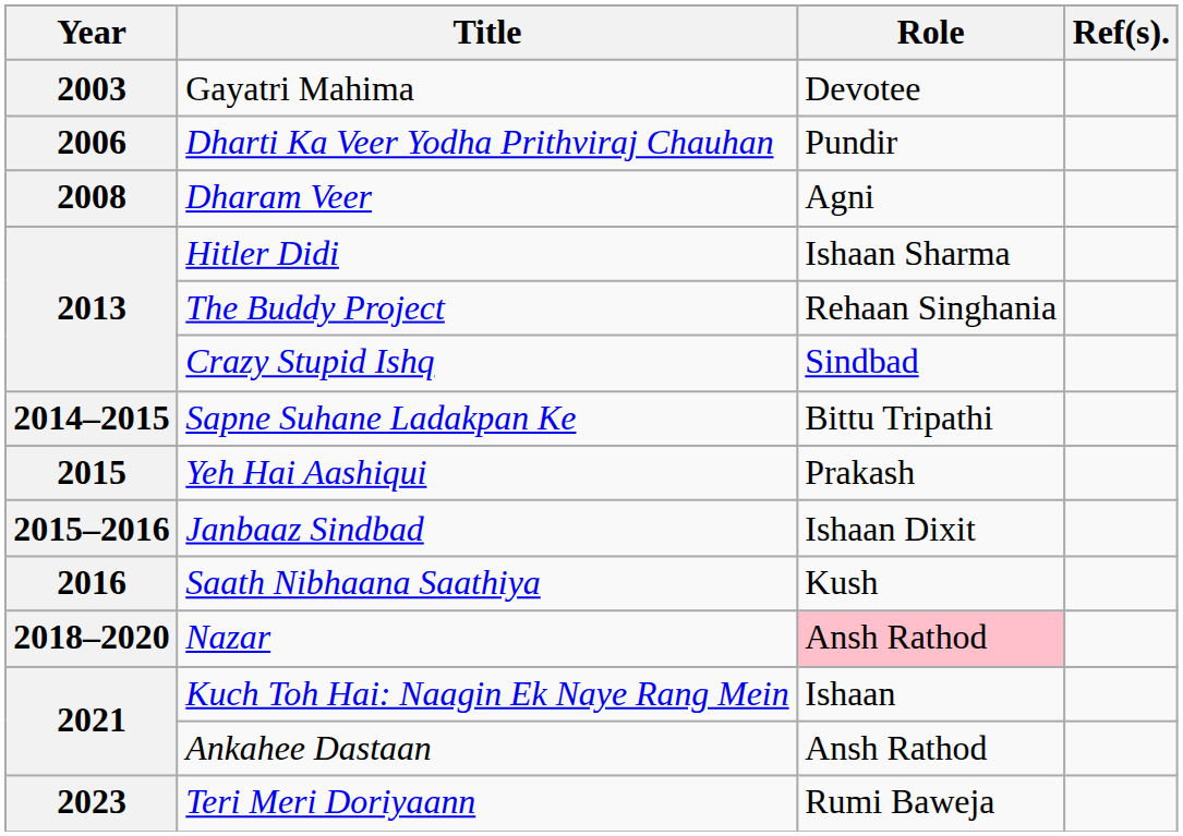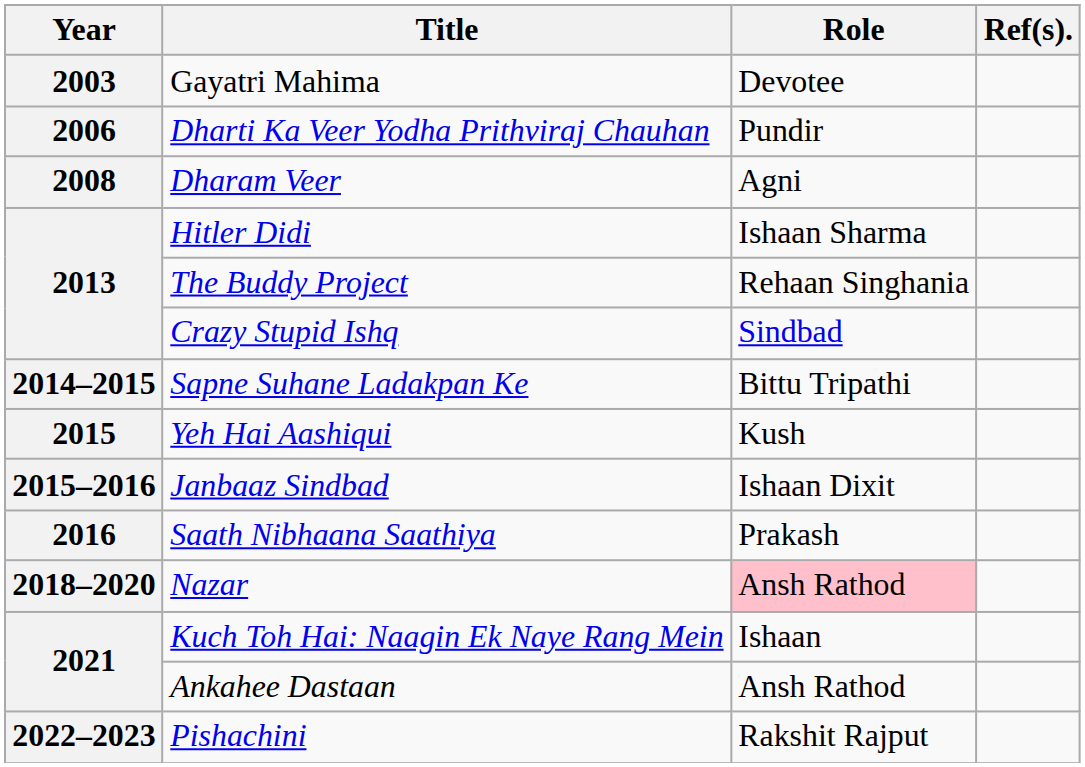Yeh Hai Aashiqui | Role: Prakash -> Kush
Saath Nibhaana Saathiya | Role: Kush -> Prakash
+ row: 2022–2023 | Pishachini | Rakshit Rajput
- row: 2023 | Teri Meri Doriyaann | Rumi Baweja
